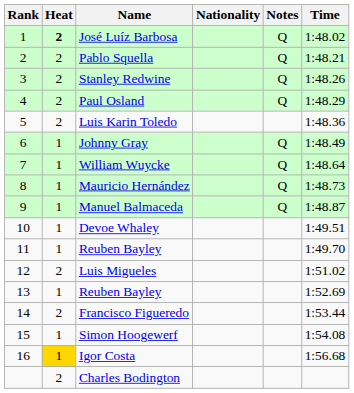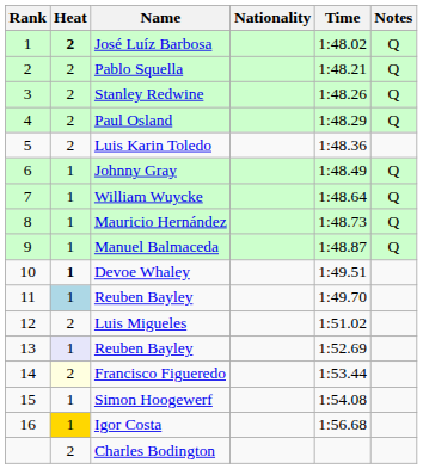columns swapped: Time <-> Notes
Devoe Whaley | Heat: normal -> bold
11 / Reuben Bayley | Heat: no background -> lightblue background
13 / Reuben Bayley | Heat: no background -> lavender background
Francisco Figueredo | Heat: no background -> lightyellow background
